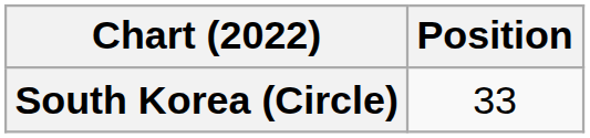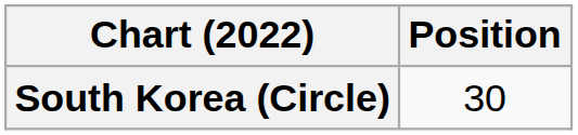South Korea (Circle) | Position: 33 -> 30
